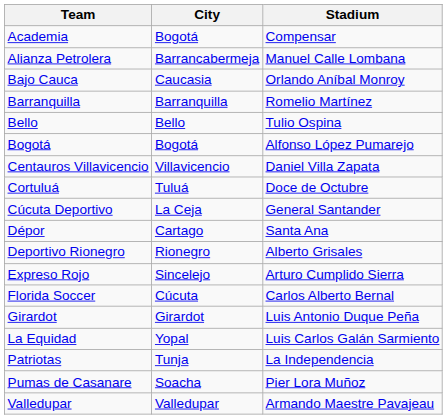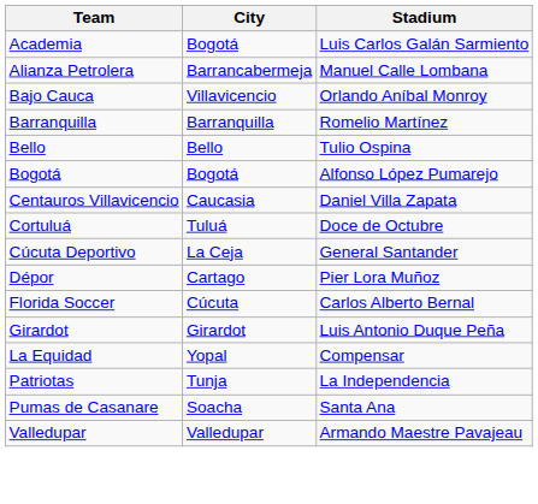Academia | Stadium: Compensar -> Luis Carlos Galán Sarmiento
Bajo Cauca | City: Caucasia -> Villavicencio
Centauros Villavicencio | City: Villavicencio -> Caucasia
Dépor | Stadium: Santa Ana -> Pier Lora Muñoz
- row: Deportivo Rionegro | Rionegro | Alberto Grisales
- row: Expreso Rojo | Sincelejo | Arturo Cumplido Sierra
La Equidad | Stadium: Luis Carlos Galán Sarmiento -> Compensar
Pumas de Casanare | Stadium: Pier Lora Muñoz -> Santa Ana
